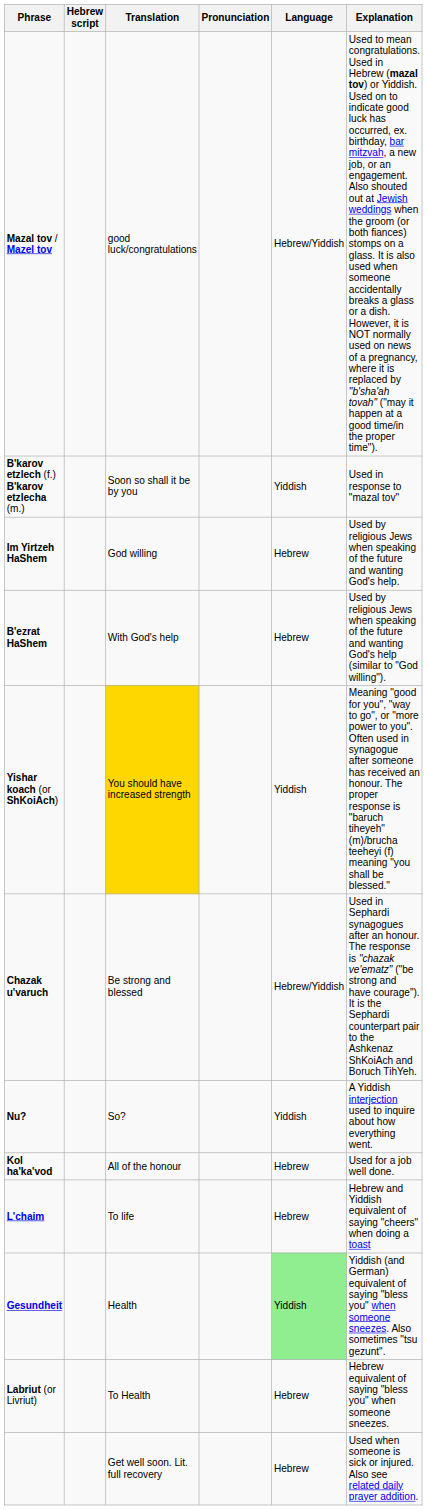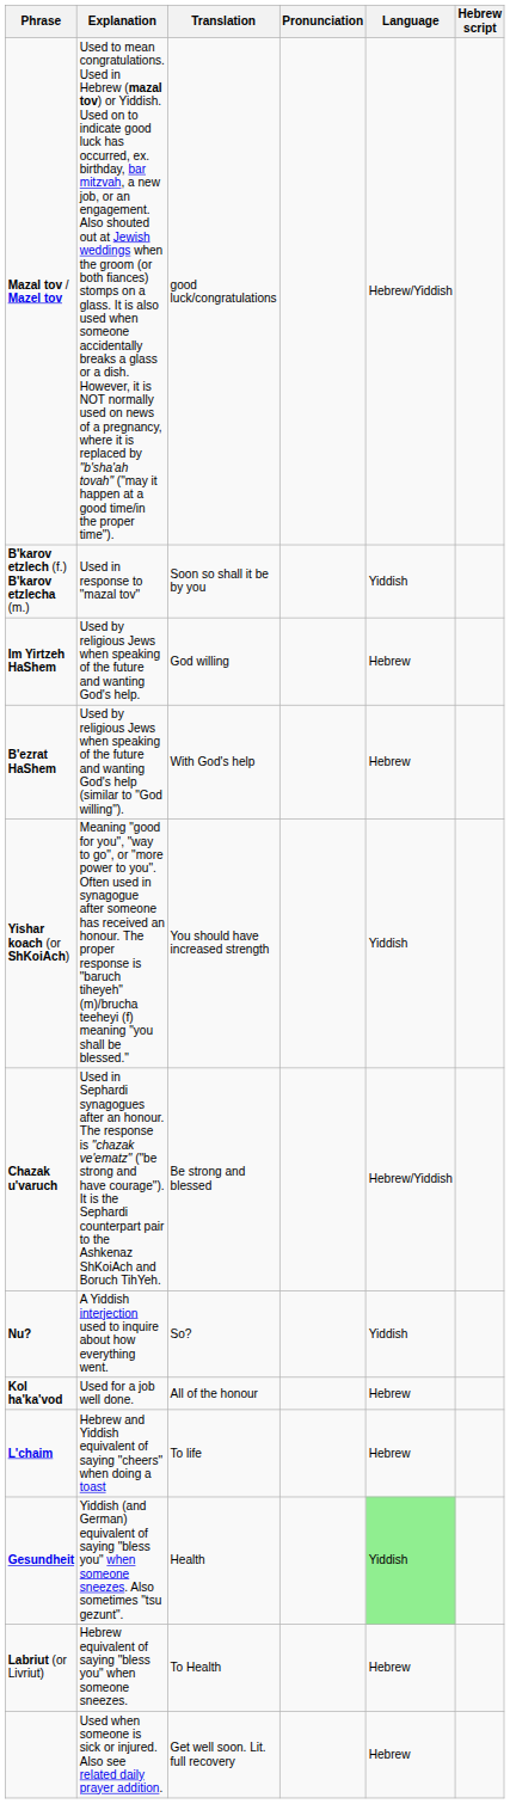columns swapped: Hebrew script <-> Explanation
Yishar koach (or ShKoiAch) | Translation: gold background -> no background
